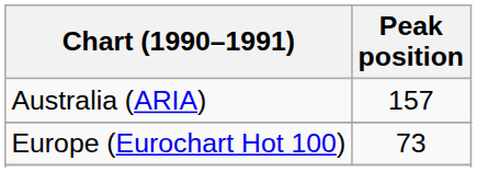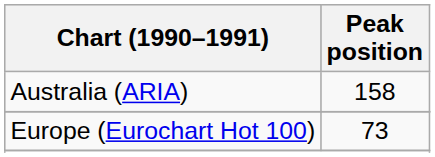Australia (ARIA) | Peak position: 157 -> 158
